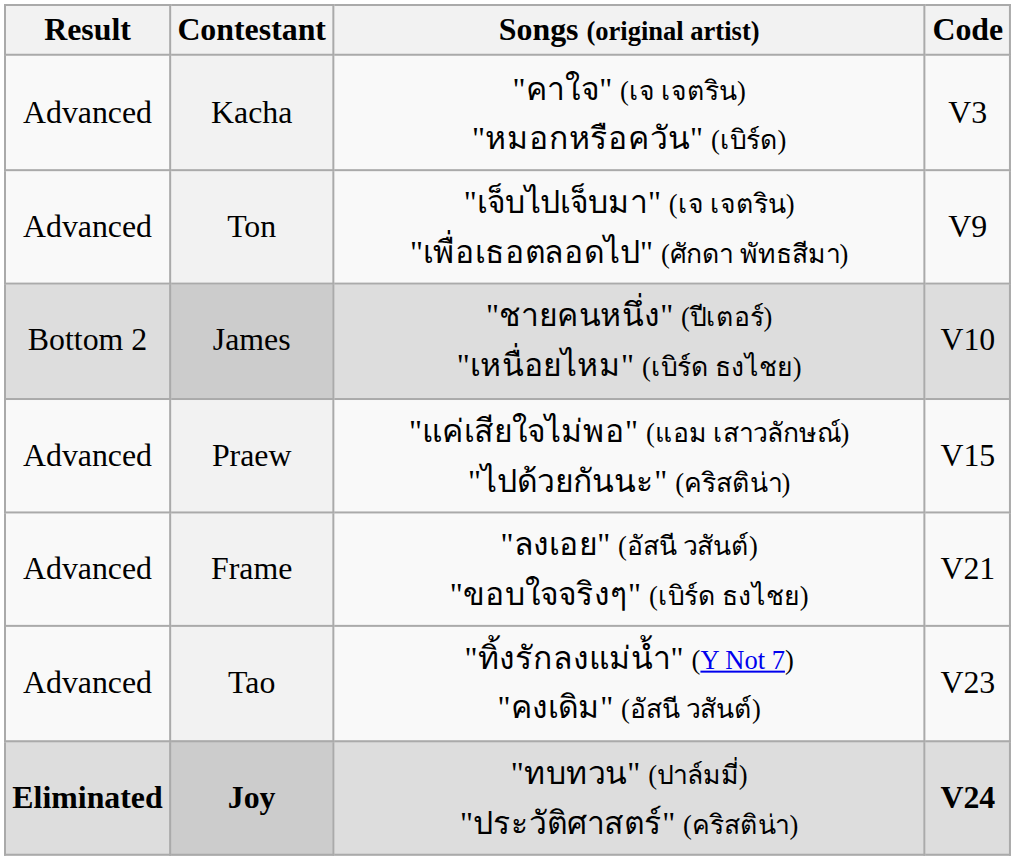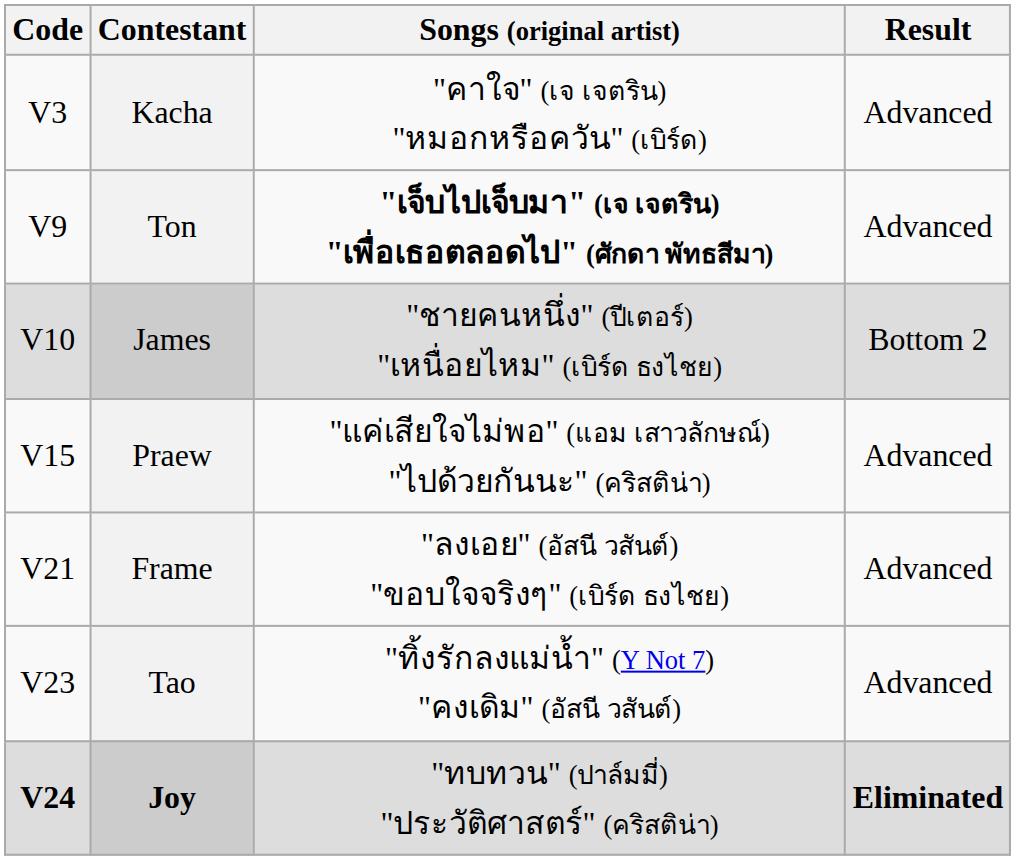columns swapped: Code <-> Result
Ton | Songs (original artist): normal -> bold
